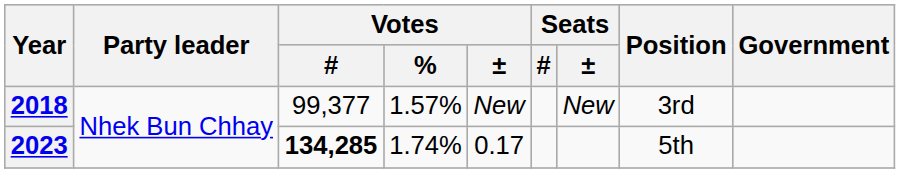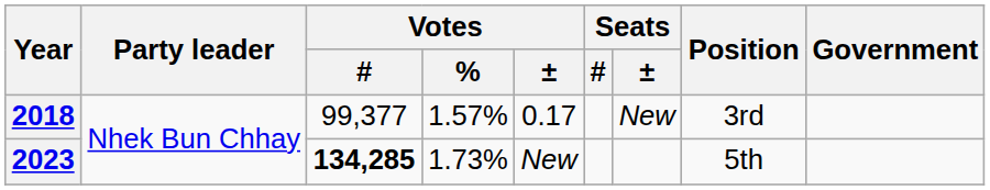2018 | Votes / ±: New -> 0.17
2023 | Votes / %: 1.74% -> 1.73%
2023 | Votes / ±: 0.17 -> New
